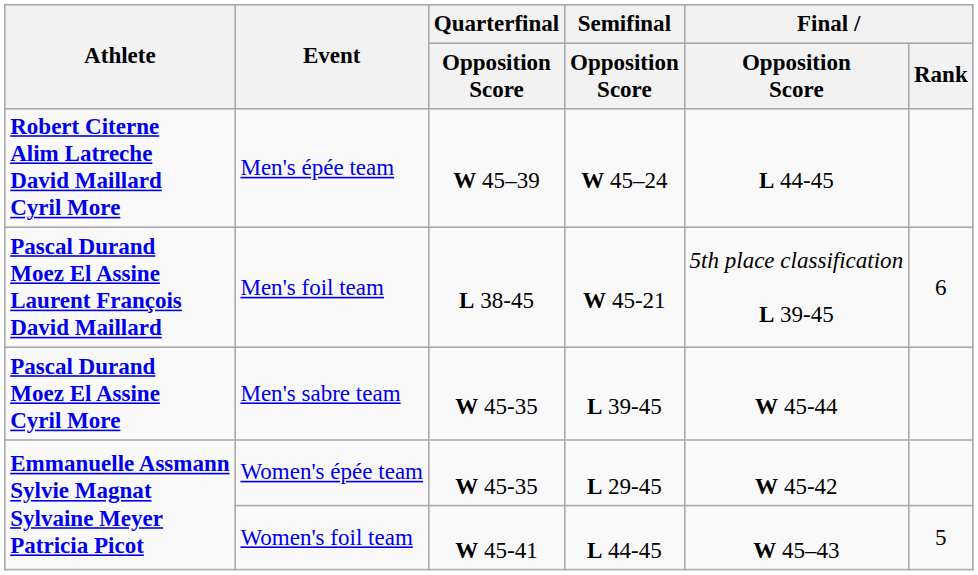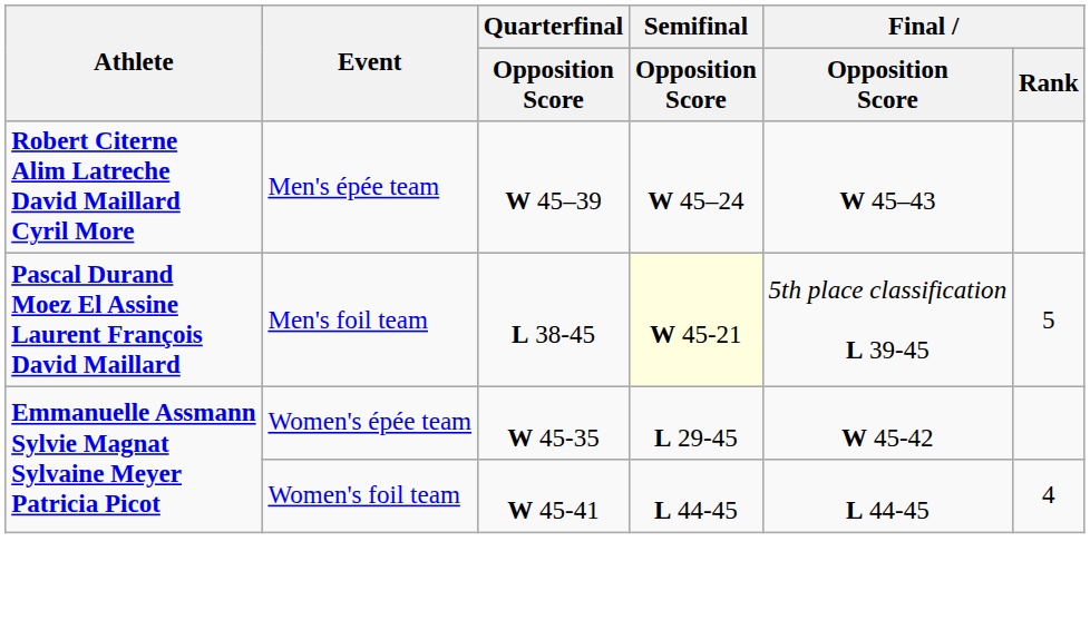Men's épée team | Final / Opposition Score: L 44-45 -> W 45–43
Men's foil team | Semifinal / Opposition Score: no background -> lightyellow background
Men's foil team | Final / Rank: 6 -> 5
- row: Pascal Durand Moez El Assine Cyril More | Men's sabre team | W 45-35 | L 39-45 | W 45-44
Women's foil team | Final / Opposition Score: W 45–43 -> L 44-45
Women's foil team | Final / Rank: 5 -> 4
